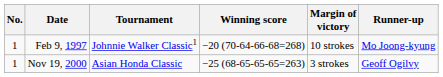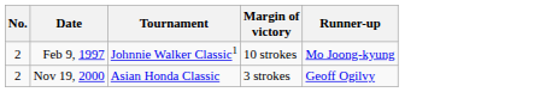- column: Winning score | −20 (70-64-66-68=268) | −25 (68-65-65-65=263)
Feb 9, 1997 | No.: 1 -> 2
Nov 19, 2000 | No.: 1 -> 2
